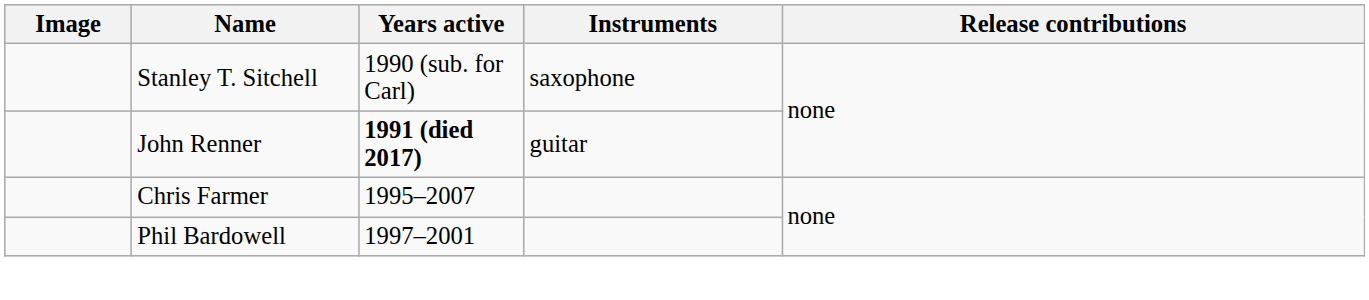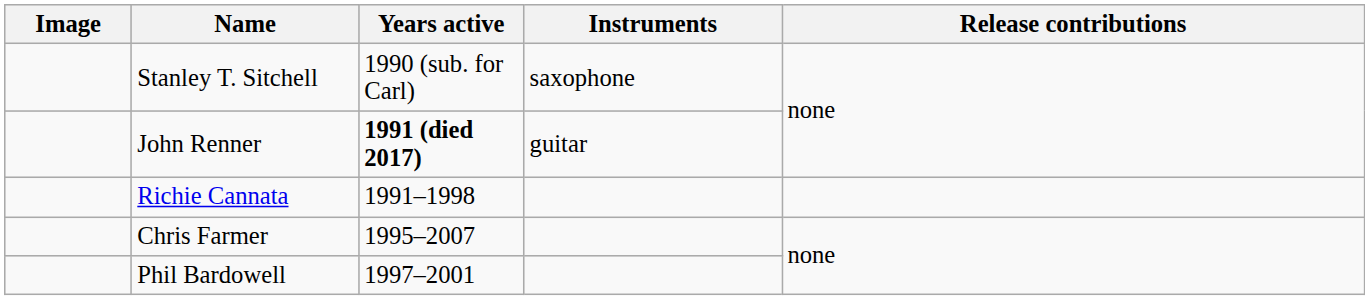+ row: Richie Cannata | 1991–1998
